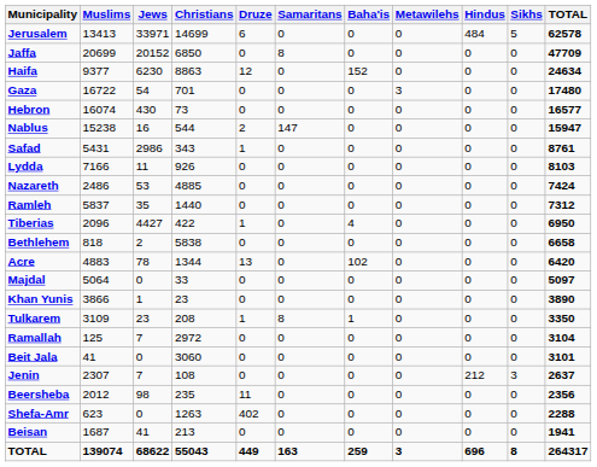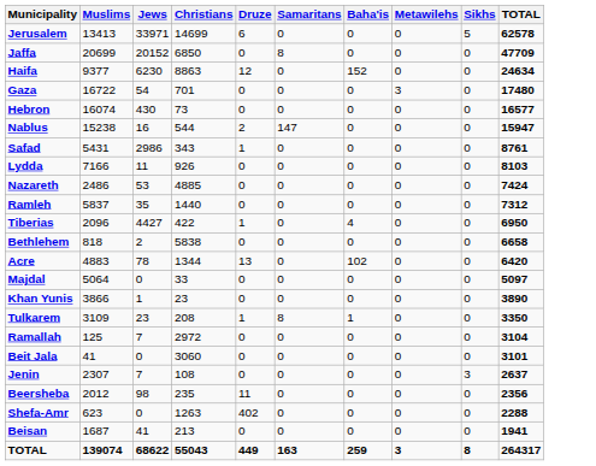- column: Hindus | 484 | 0 | 0 | 0 | 0 | 0 | 0 | 0 | 0 | 0 | 0 | 0 | 0 | 0 | 0 | 0 | 0 | 0 | 212 | 0 | 0 | 0 | 696
